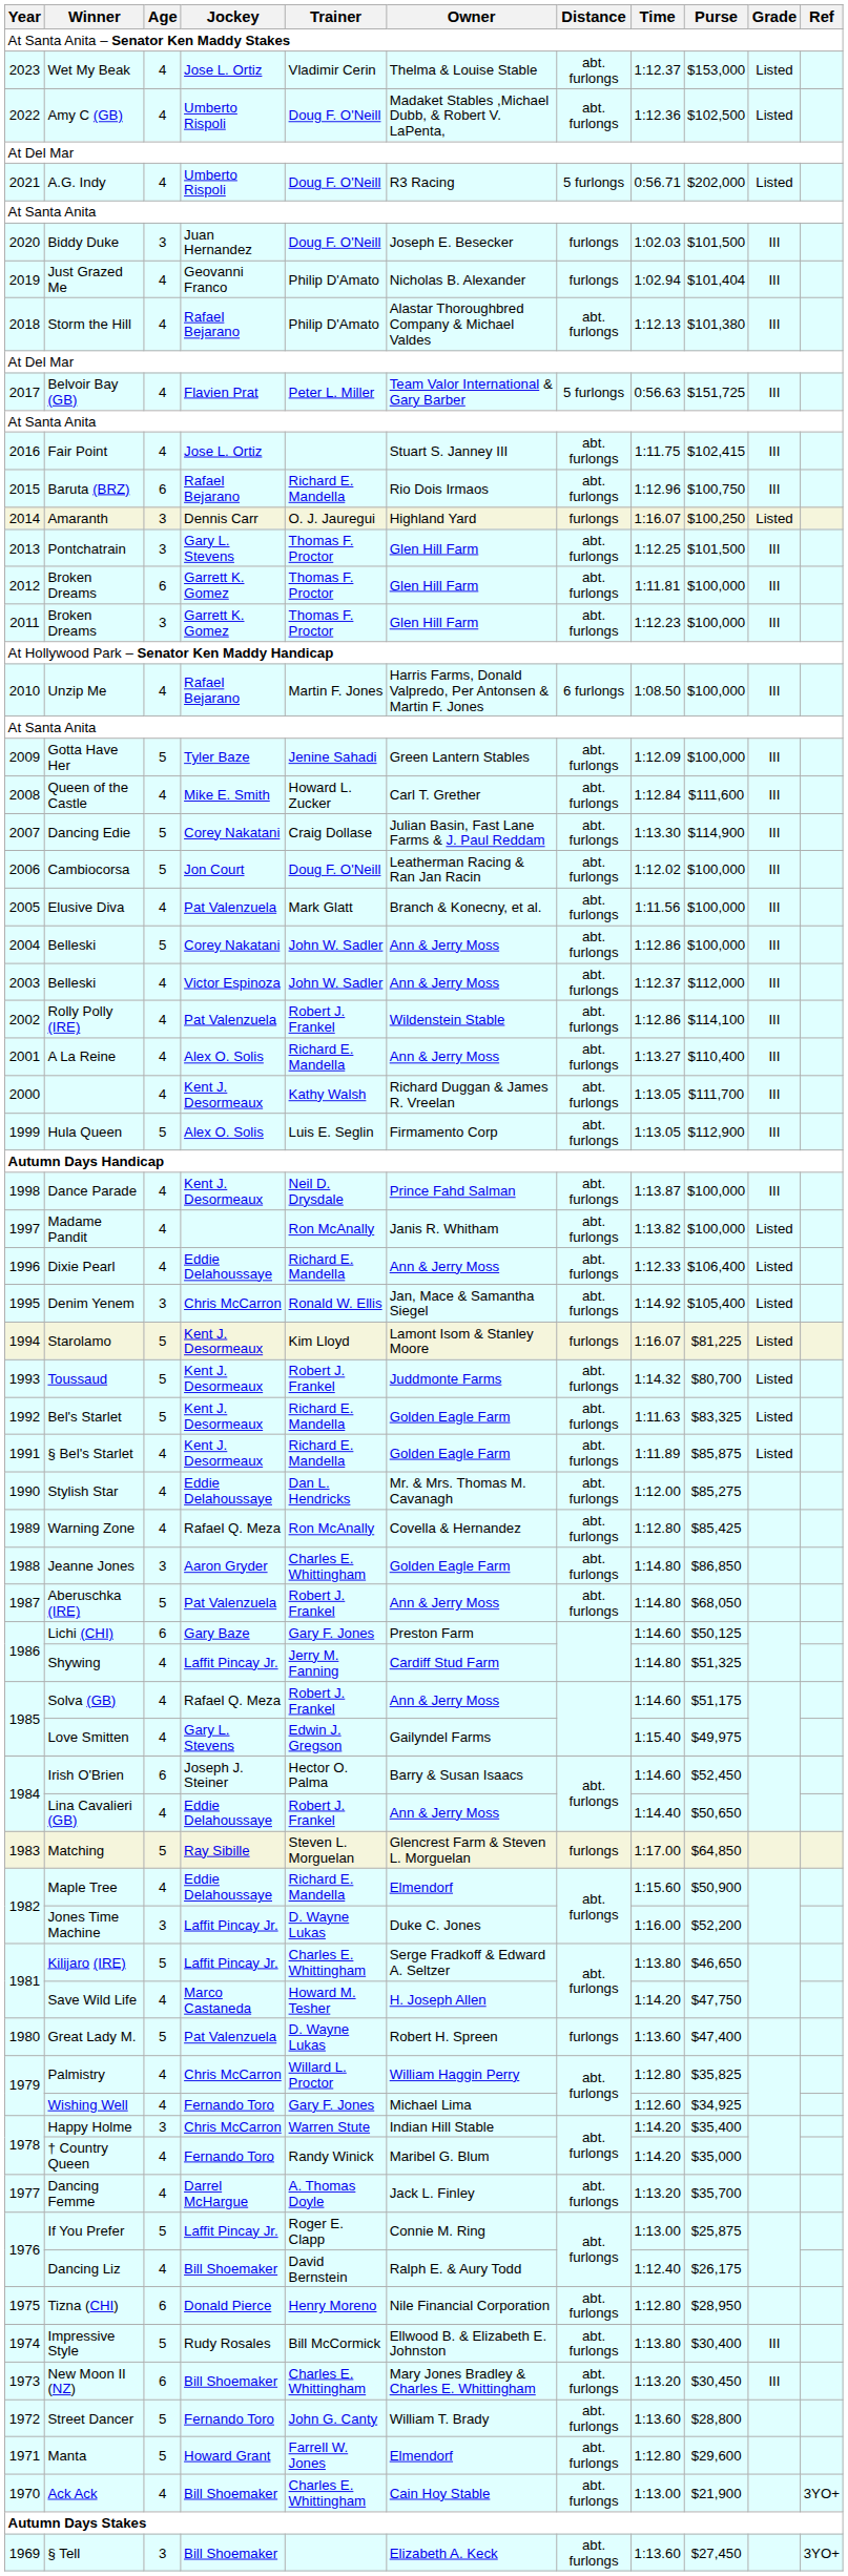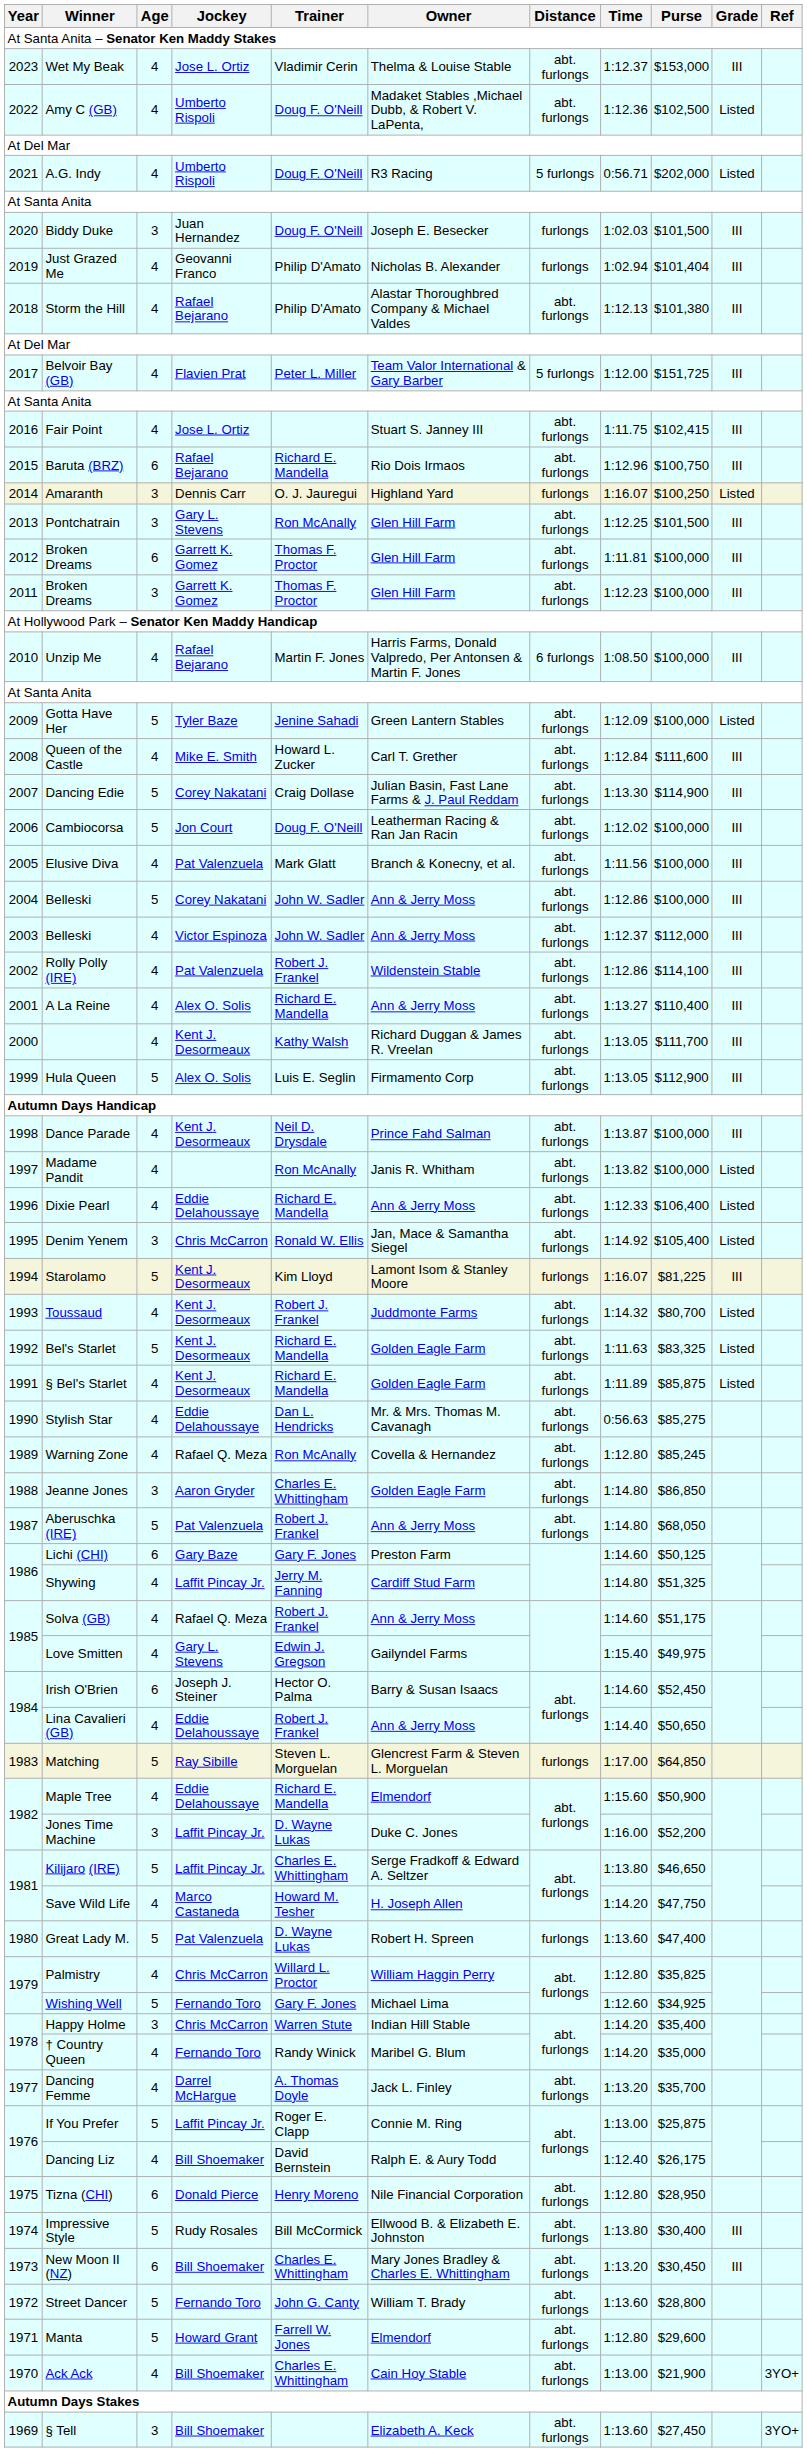Wet My Beak | Grade: Listed -> III
Belvoir Bay (GB) | Time: 0:56.63 -> 1:12.00
Pontchatrain | Trainer: Thomas F. Proctor -> Ron McAnally
Gotta Have Her | Grade: III -> Listed
Starolamo | Grade: Listed -> III
Toussaud | Age: 5 -> 4
Stylish Star | Time: 1:12.00 -> 0:56.63
Warning Zone | Purse: $85,425 -> $85,245
Wishing Well | Age: 4 -> 5
